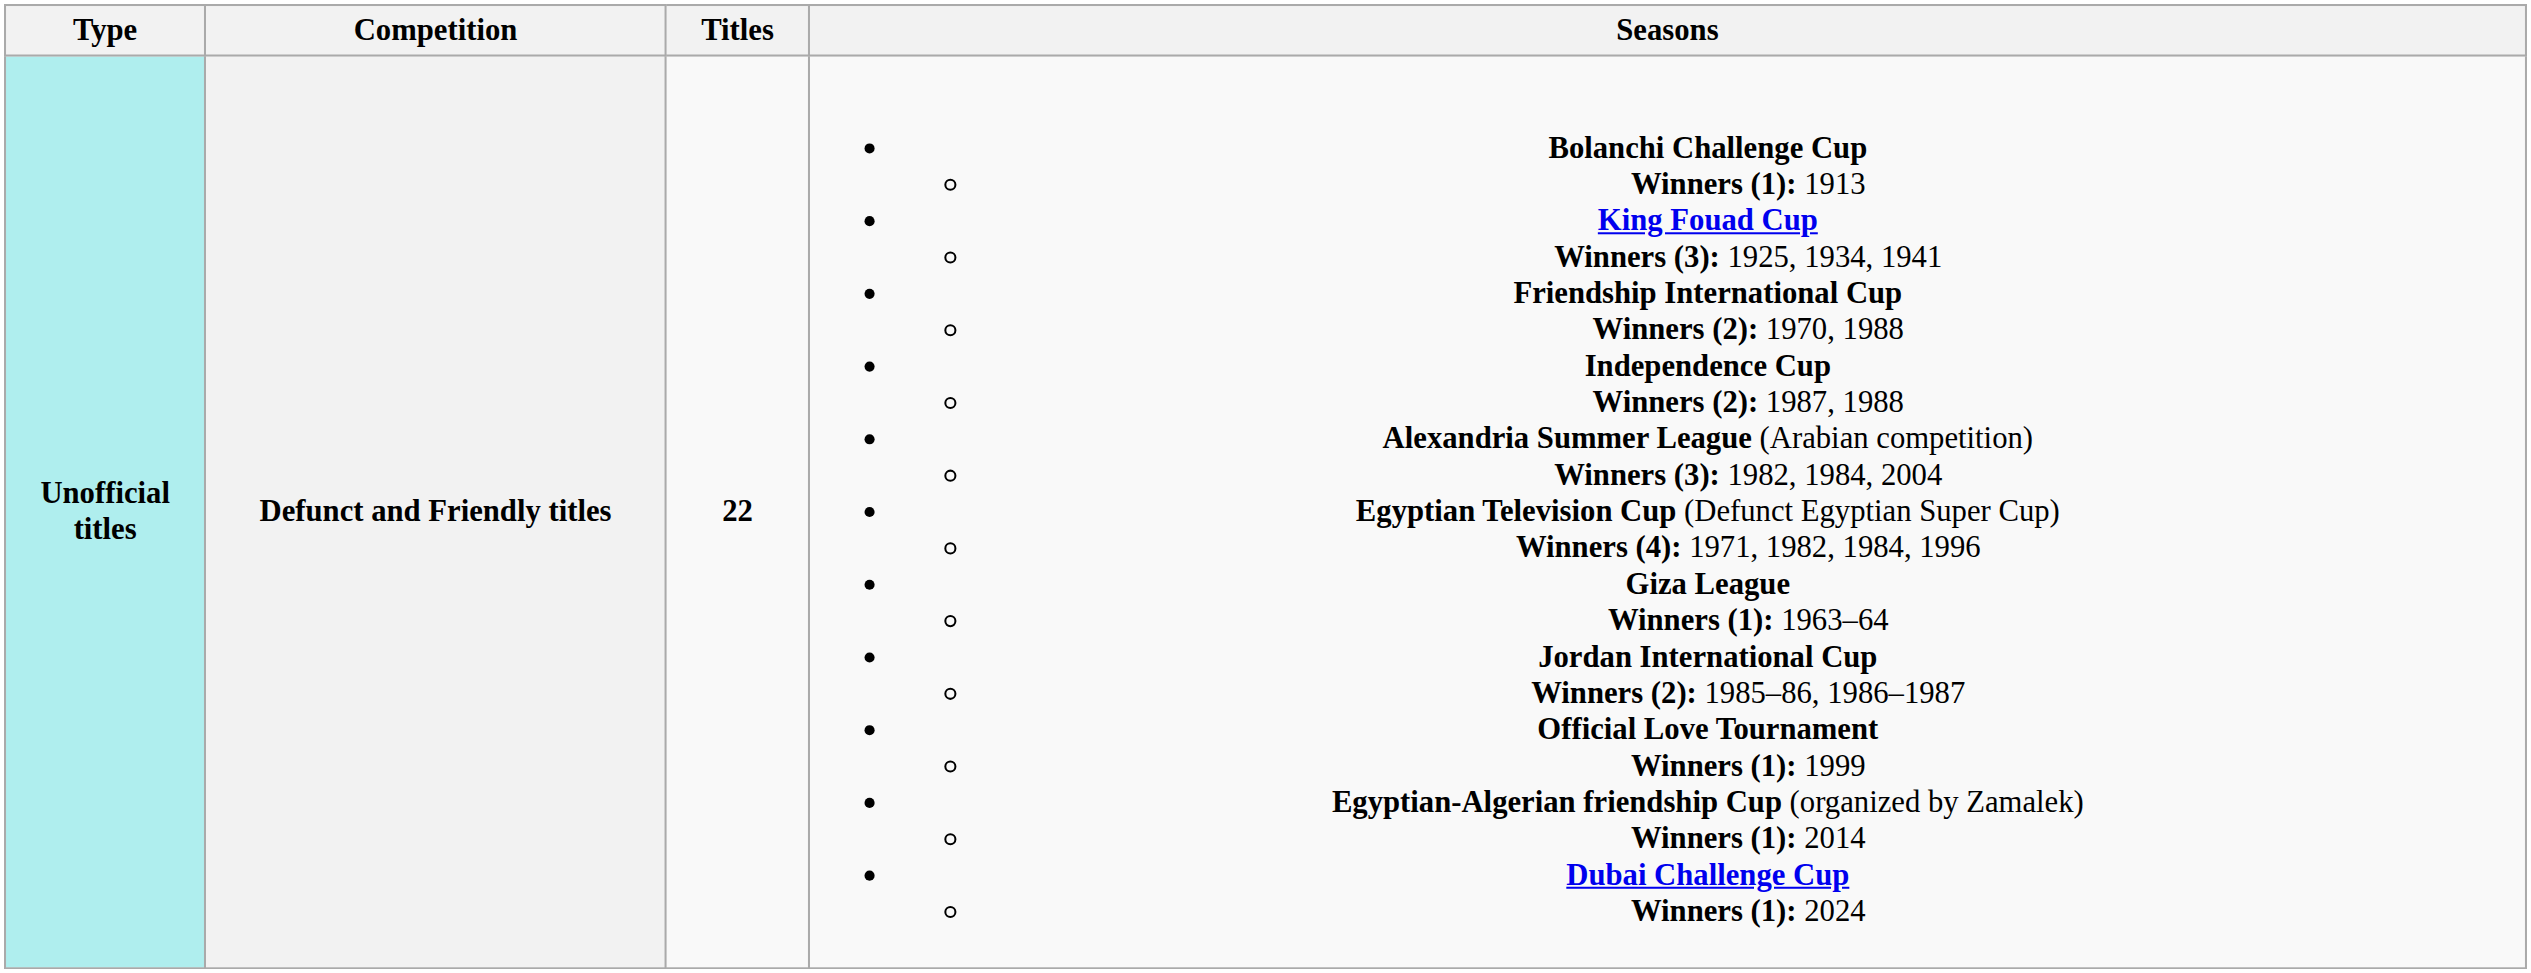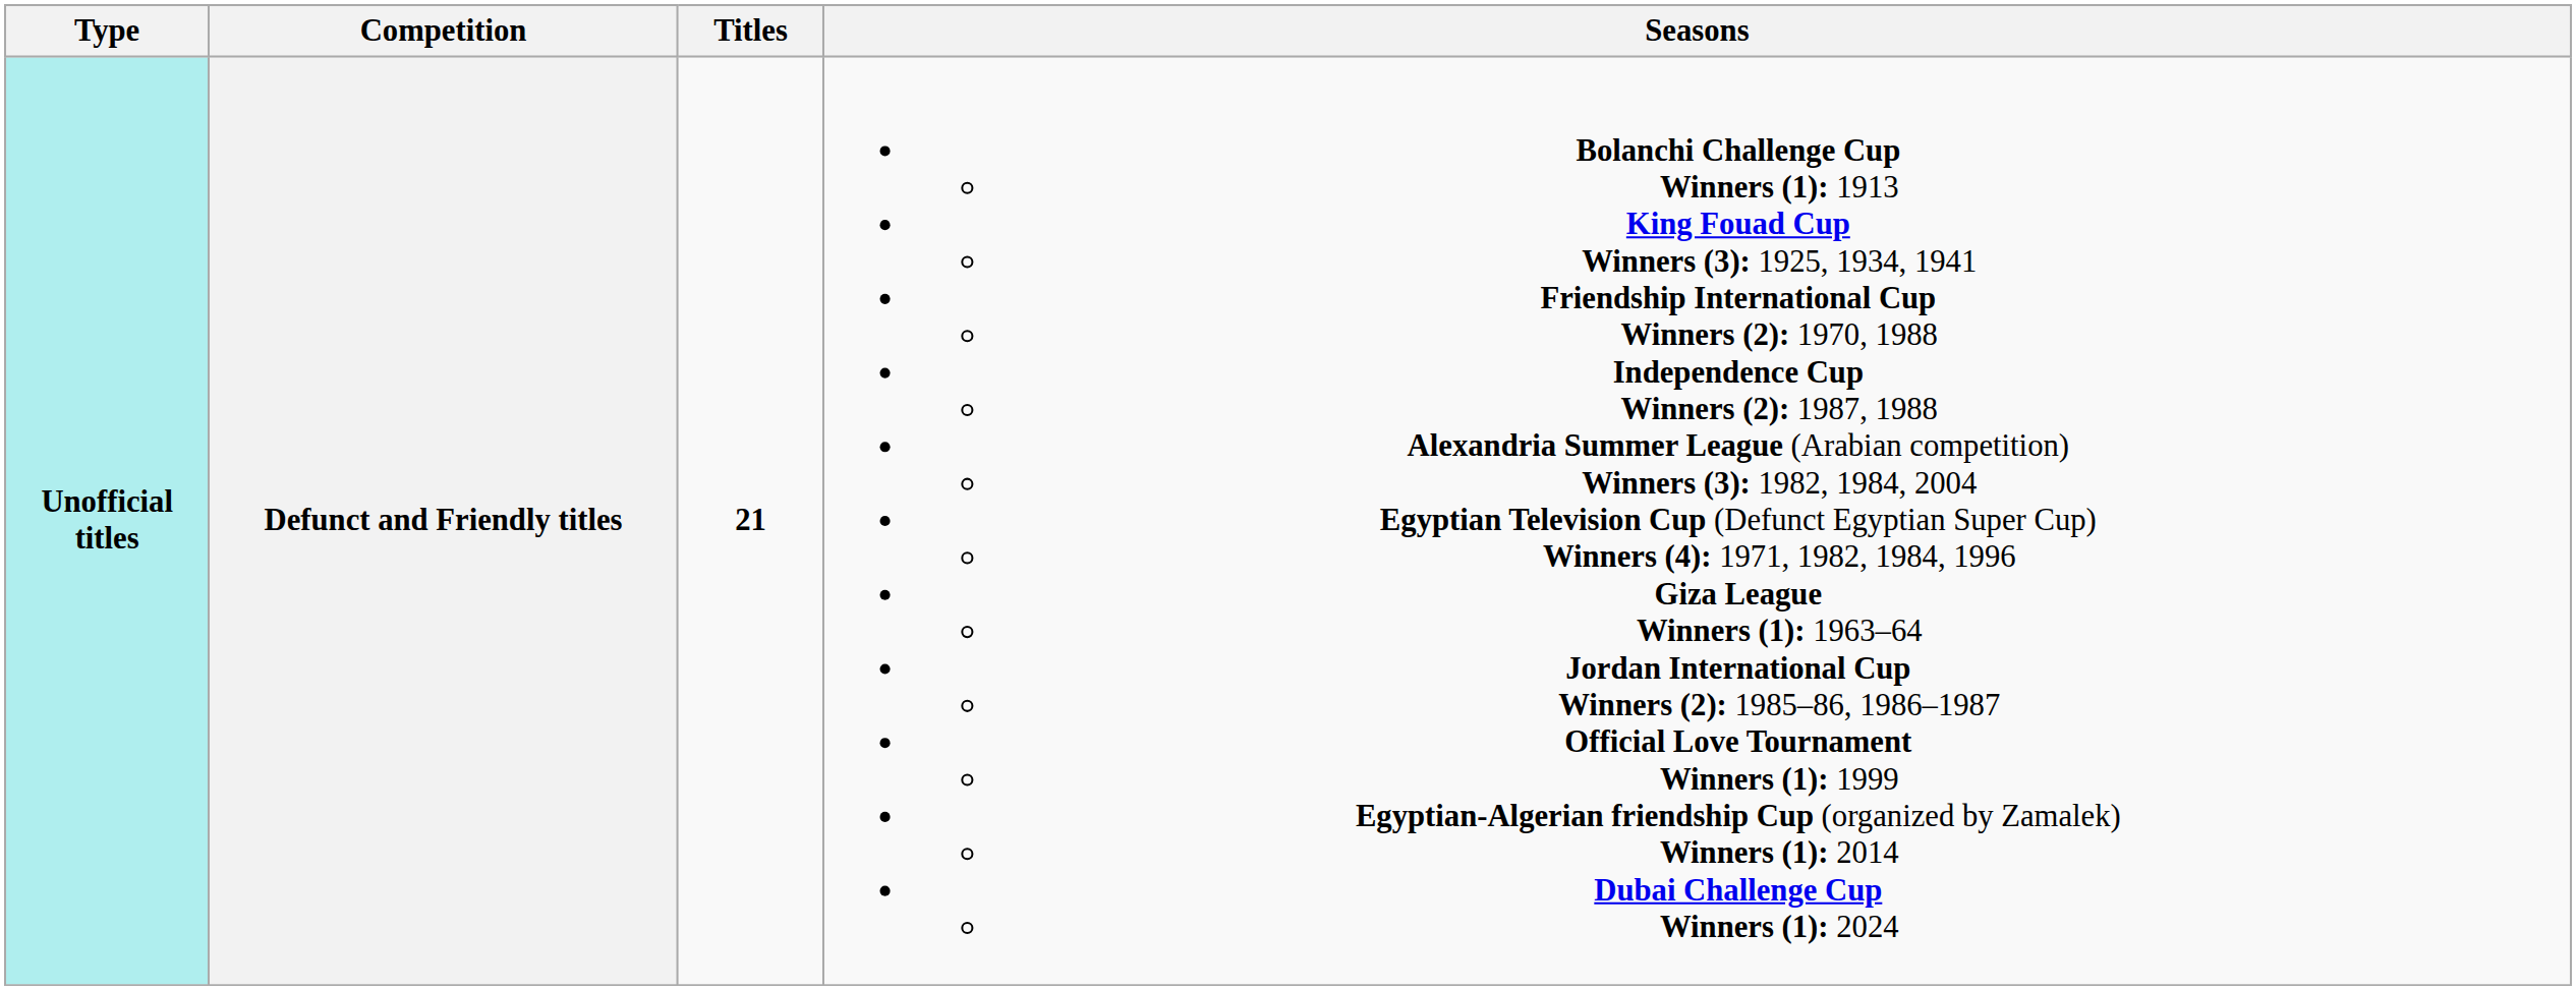Defunct and Friendly titles | Titles: 22 -> 21
